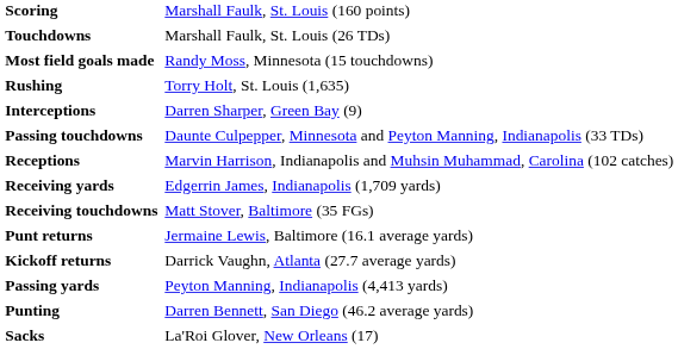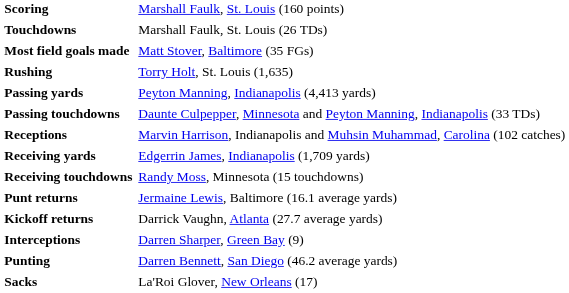Most field goals made | column 2: Randy Moss, Minnesota (15 touchdowns) -> Matt Stover, Baltimore (35 FGs)
rows swapped: Passing yards <-> Interceptions
Receiving touchdowns | column 2: Matt Stover, Baltimore (35 FGs) -> Randy Moss, Minnesota (15 touchdowns)
